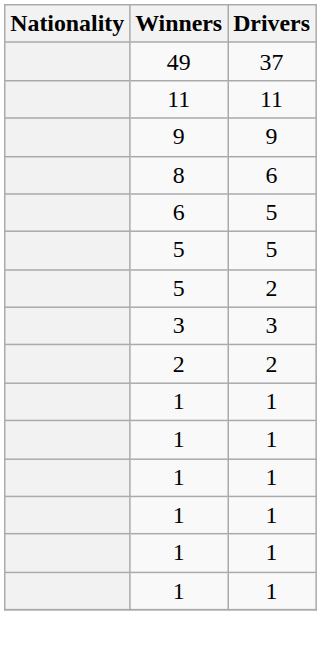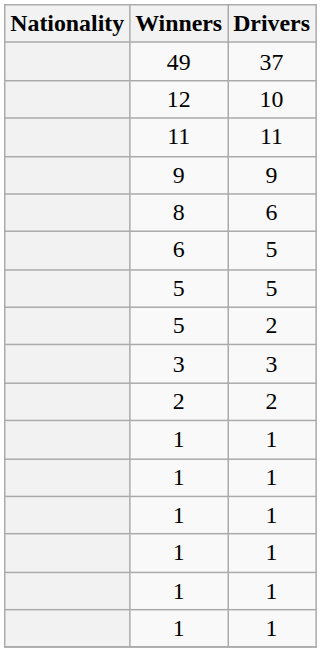+ row: 12 | 10
